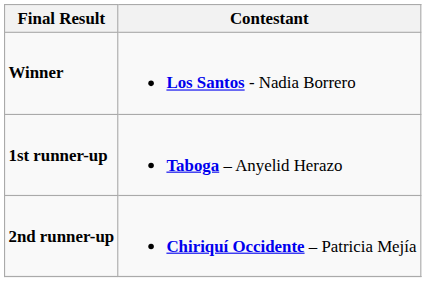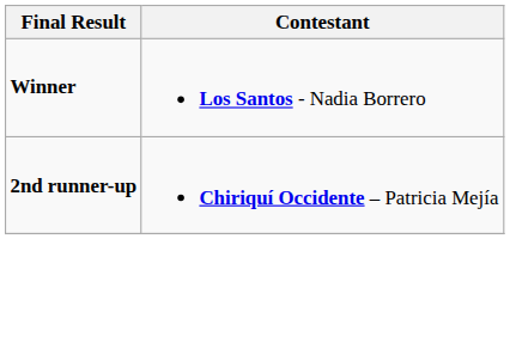- row: 1st runner-up | Taboga – Anyelid Herazo
